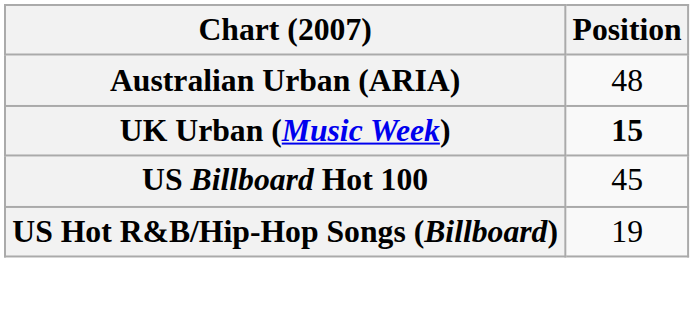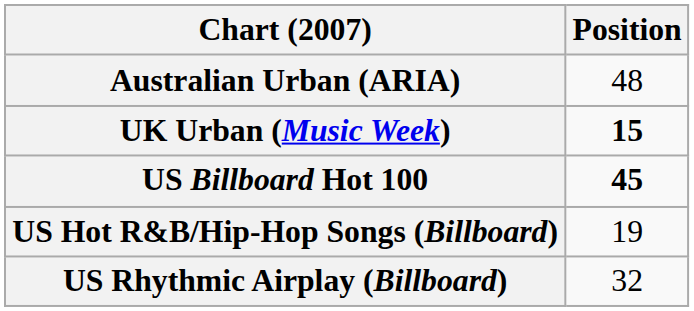US Billboard Hot 100 | Position: normal -> bold
+ row: US Rhythmic Airplay (Billboard) | 32
